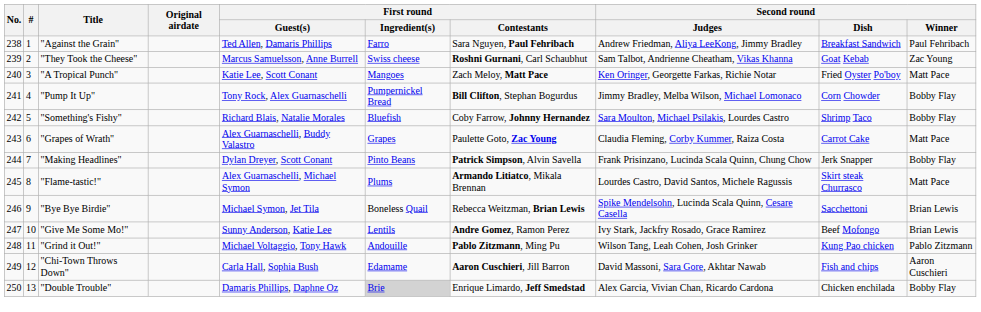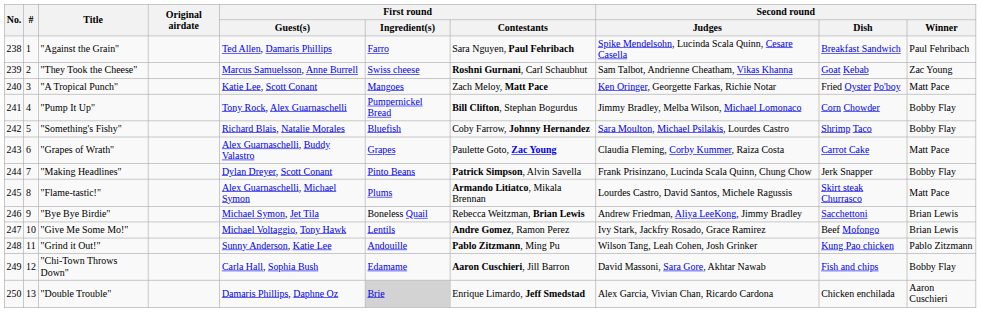"Against the Grain" | Second round / Judges: Andrew Friedman, Aliya LeeKong, Jimmy Bradley -> Spike Mendelsohn, Lucinda Scala Quinn, Cesare Casella
"Bye Bye Birdie" | Second round / Judges: Spike Mendelsohn, Lucinda Scala Quinn, Cesare Casella -> Andrew Friedman, Aliya LeeKong, Jimmy Bradley
"Give Me Some Mo!" | First round / Guest(s): Sunny Anderson, Katie Lee -> Michael Voltaggio, Tony Hawk
"Grind it Out!" | First round / Guest(s): Michael Voltaggio, Tony Hawk -> Sunny Anderson, Katie Lee
"Chi-Town Throws Down" | Second round / Winner: Aaron Cuschieri -> Bobby Flay
"Double Trouble" | Second round / Winner: Bobby Flay -> Aaron Cuschieri
